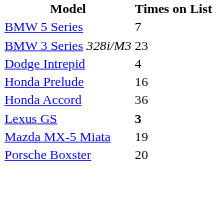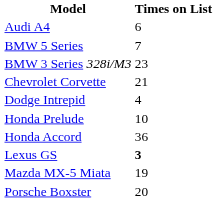+ row: Audi A4 | 6
+ row: Chevrolet Corvette | 21
Honda Prelude | Times on List: 16 -> 10
